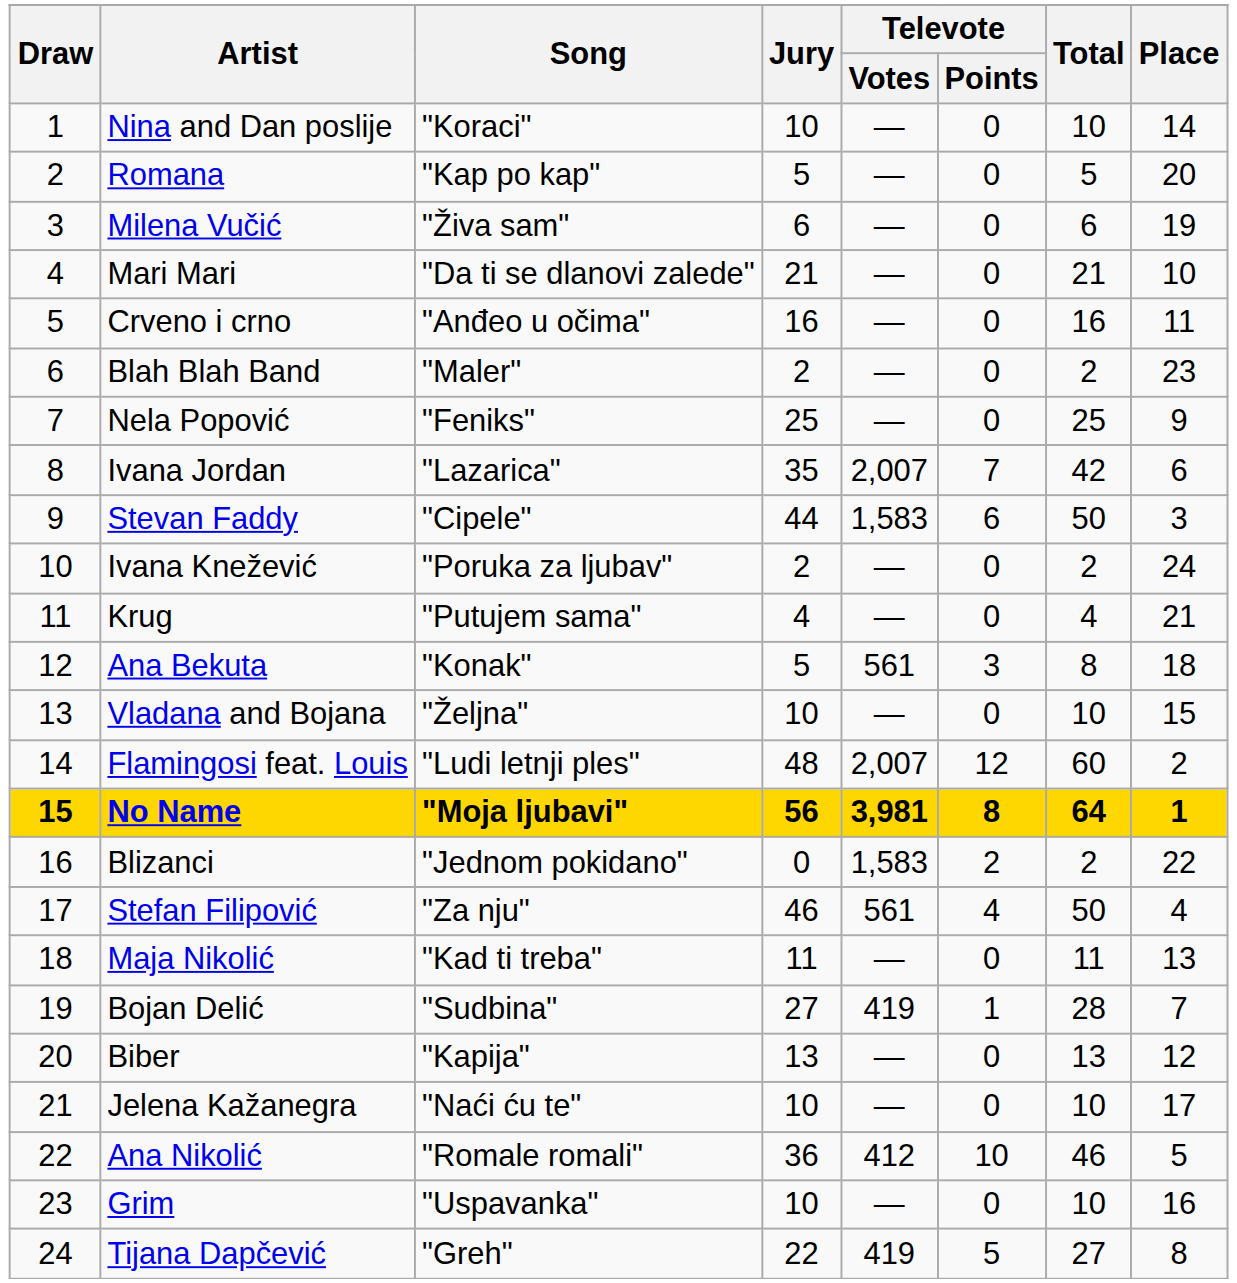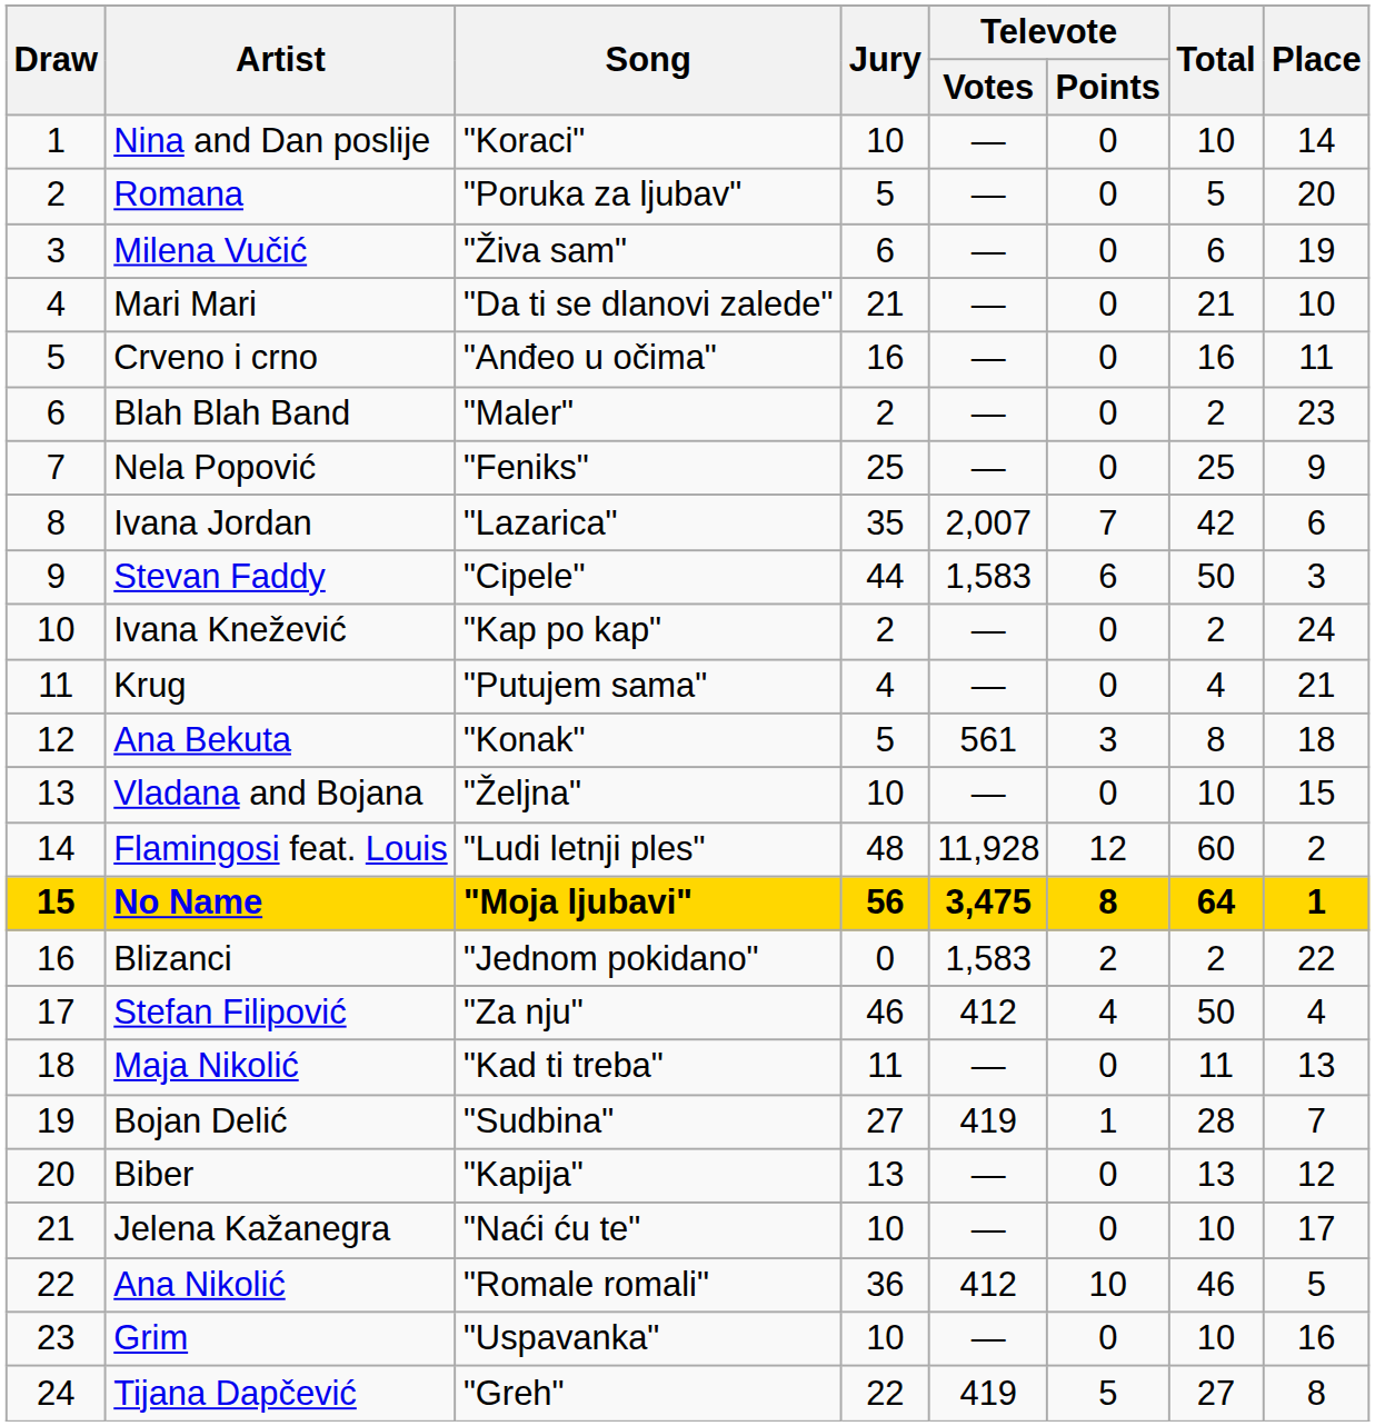Romana | Song: "Kap po kap" -> "Poruka za ljubav"
Ivana Knežević | Song: "Poruka za ljubav" -> "Kap po kap"
Flamingosi feat. Louis | Televote / Votes: 2,007 -> 11,928
No Name | Televote / Votes: 3,981 -> 3,475
Stefan Filipović | Televote / Votes: 561 -> 412
